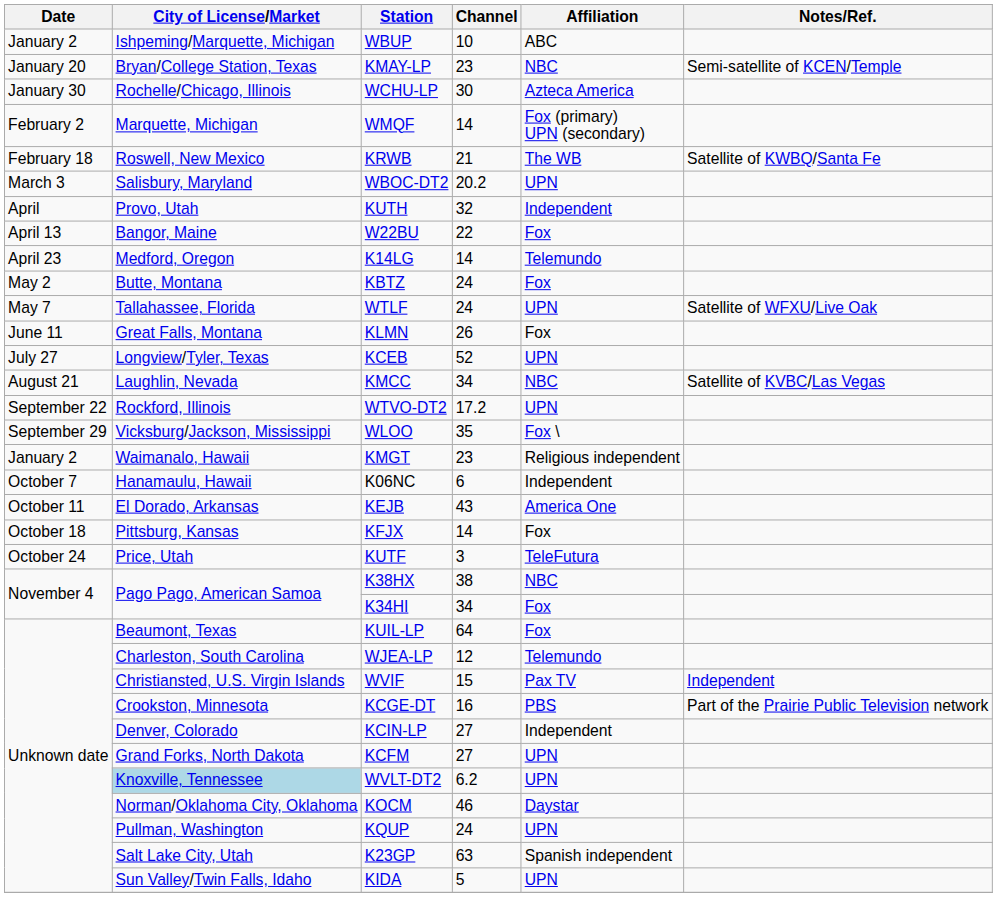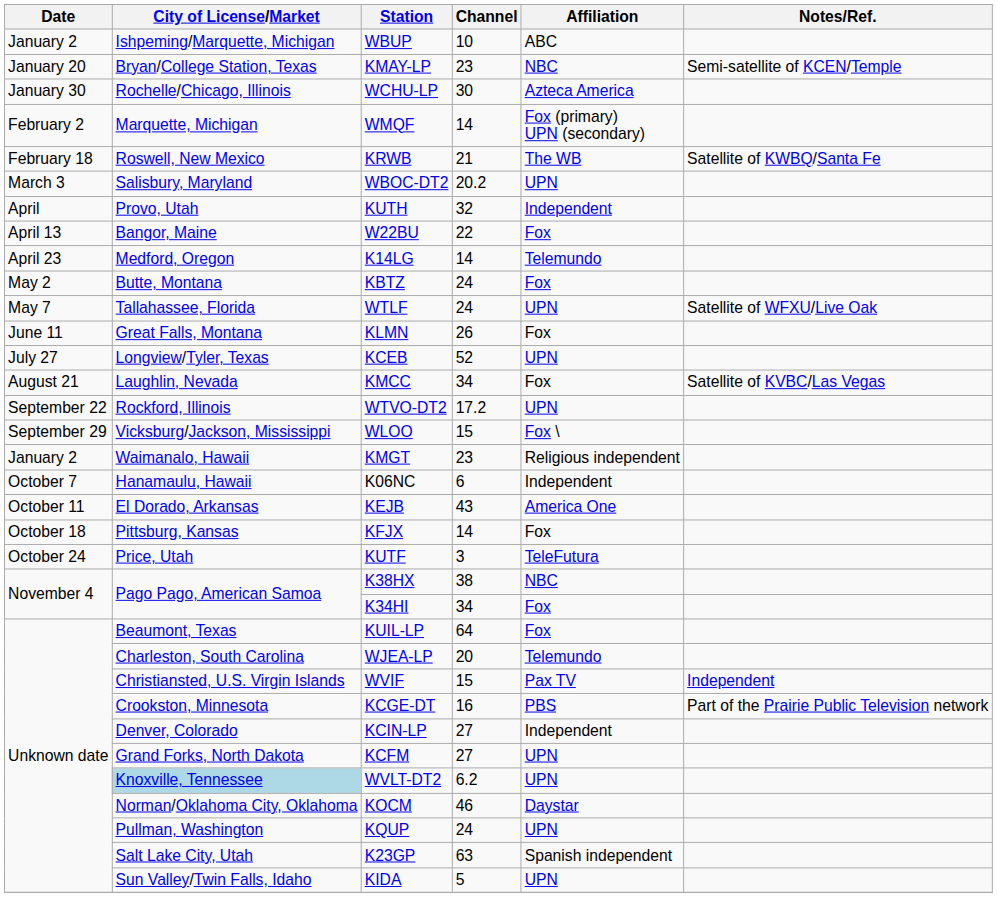KMCC | Affiliation: NBC -> Fox
WLOO | Channel: 35 -> 15
WJEA-LP | Channel: 12 -> 20
